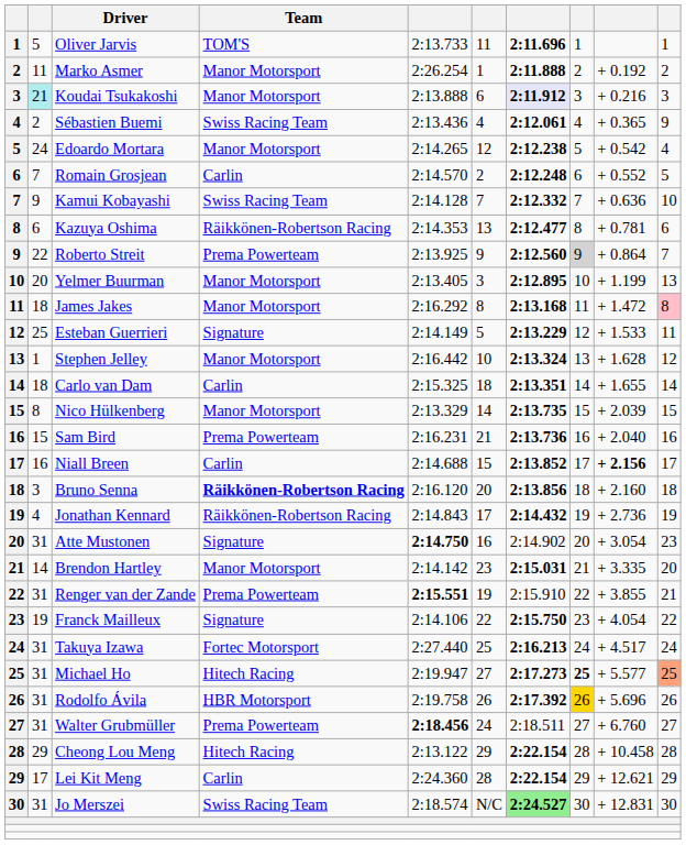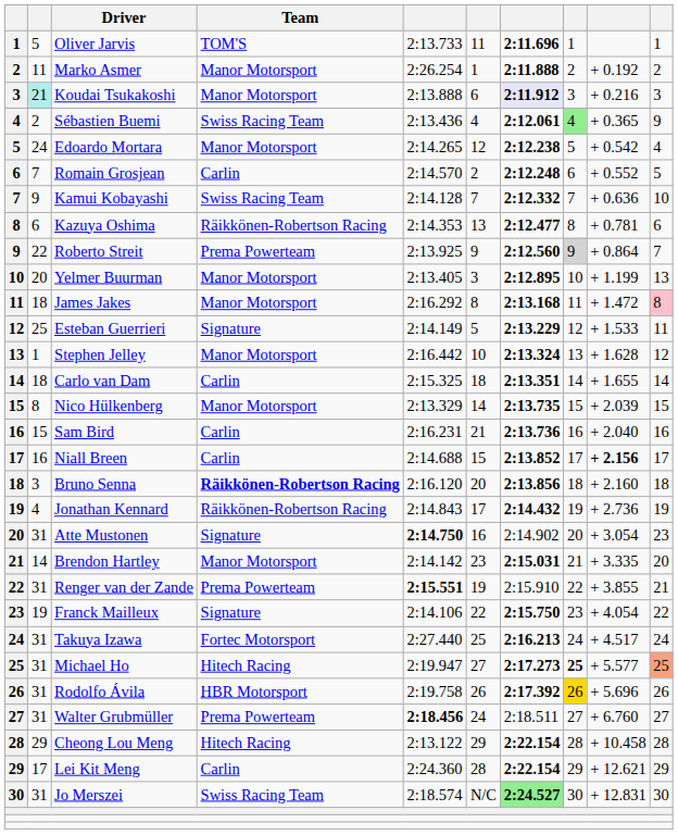Sébastien Buemi | column 8: no background -> lightgreen background
Sam Bird | Team: Prema Powerteam -> Carlin
